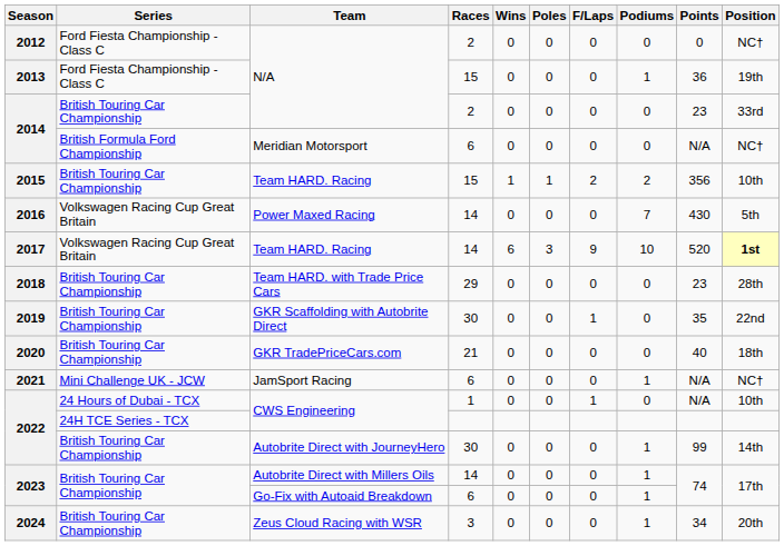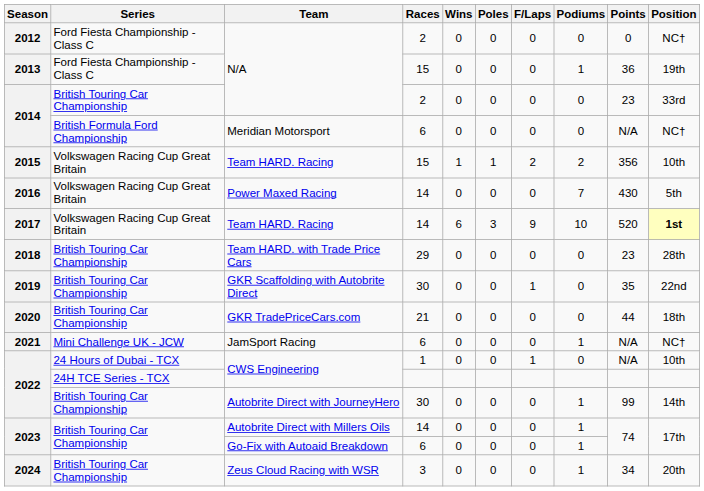2015 | Series: British Touring Car Championship -> Volkswagen Racing Cup Great Britain
2020 | Points: 40 -> 44
